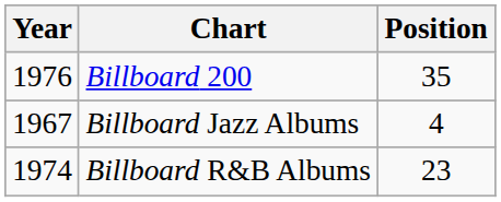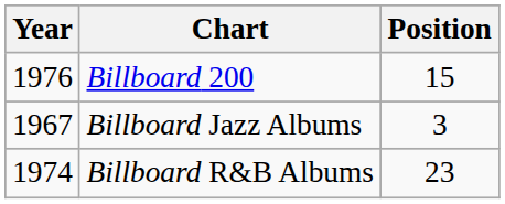Billboard 200 | Position: 35 -> 15
Billboard Jazz Albums | Position: 4 -> 3
